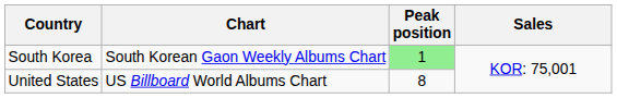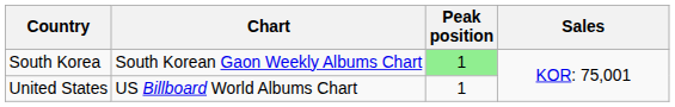United States | Peak position: 8 -> 1
